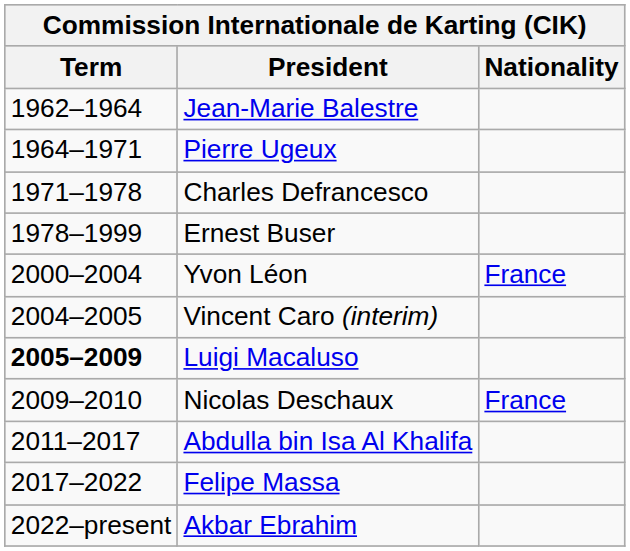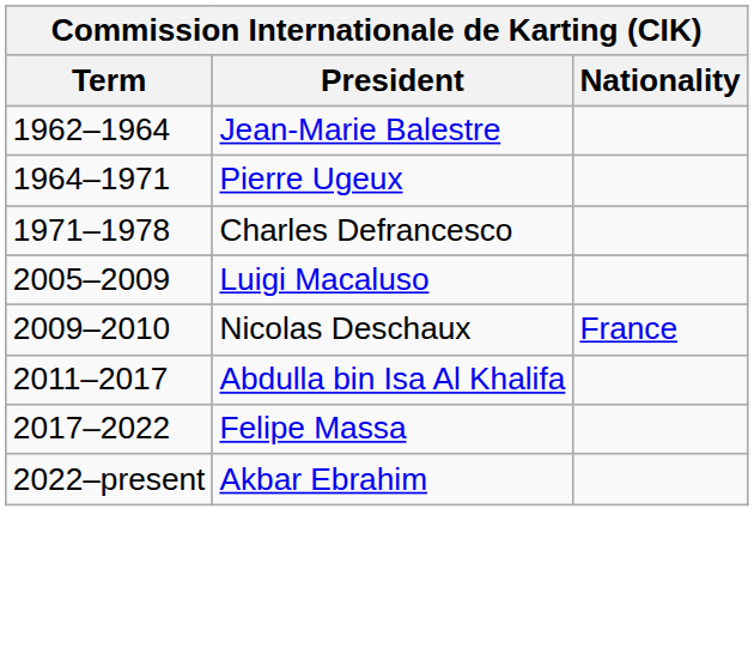- row: 1978–1999 | Ernest Buser
- row: 2000–2004 | Yvon Léon | France
- row: 2004–2005 | Vincent Caro (interim)
Luigi Macaluso | Term: bold -> normal
